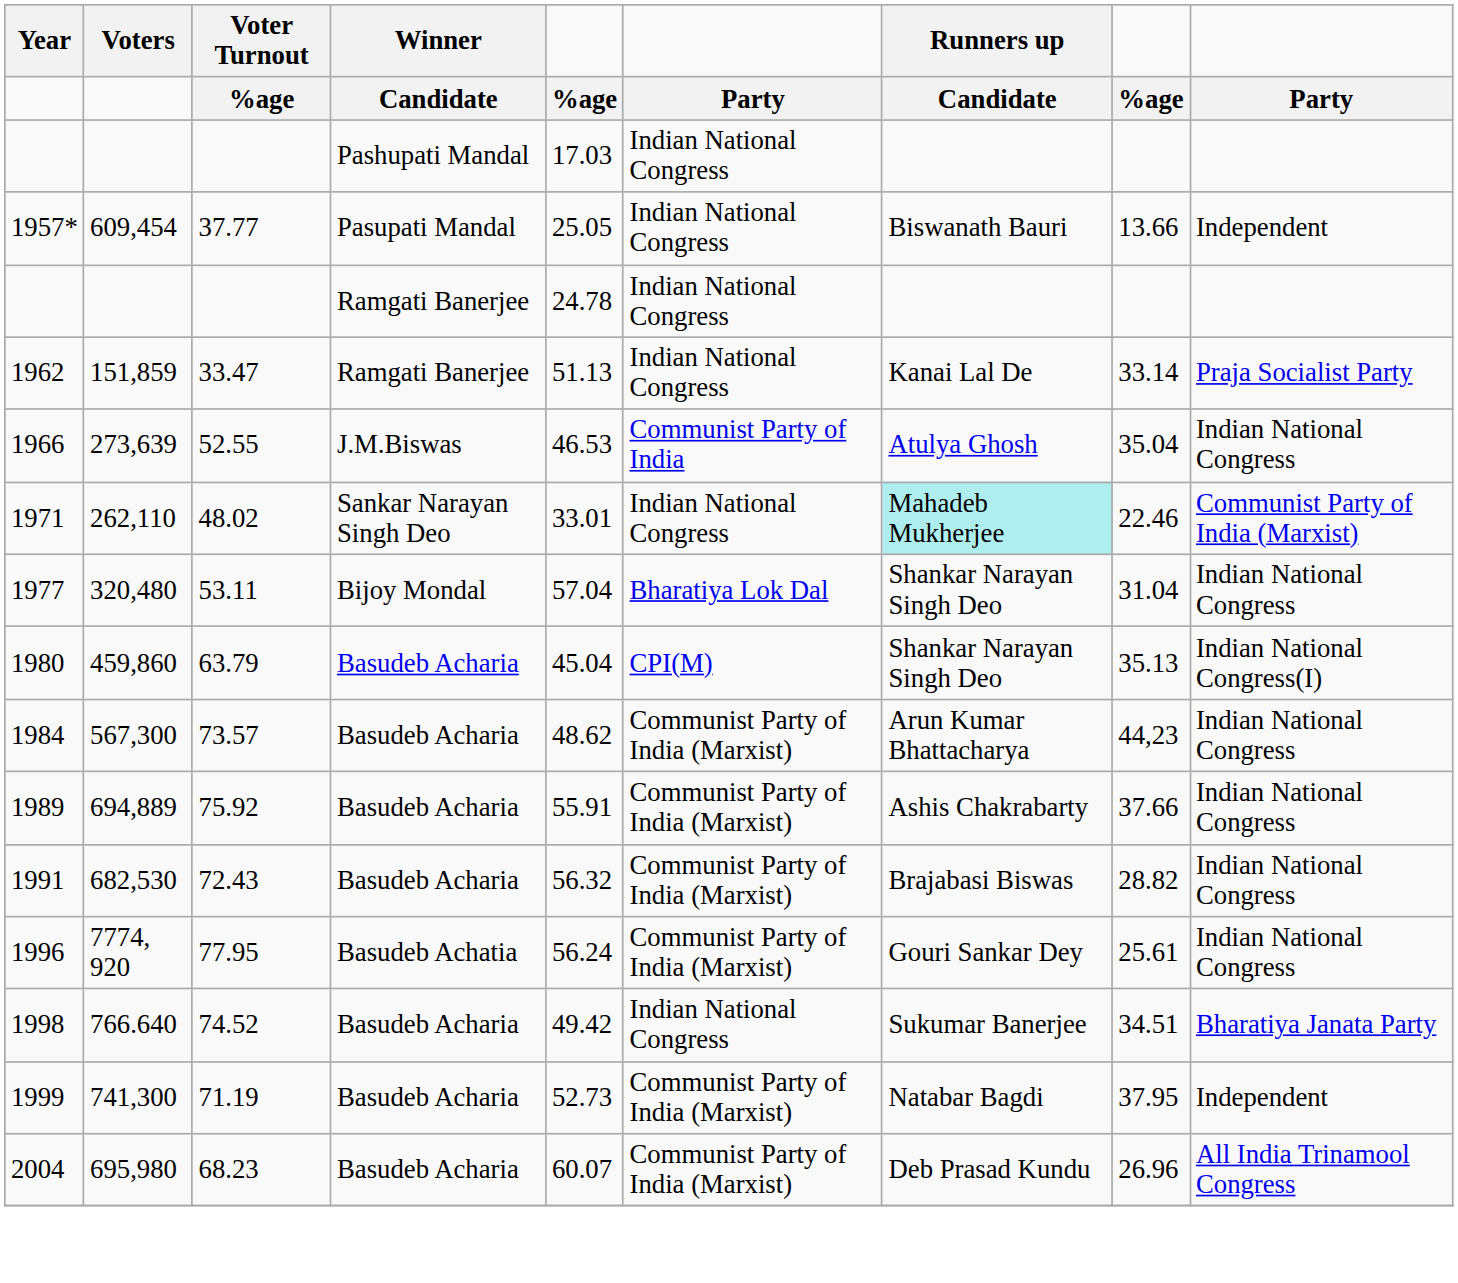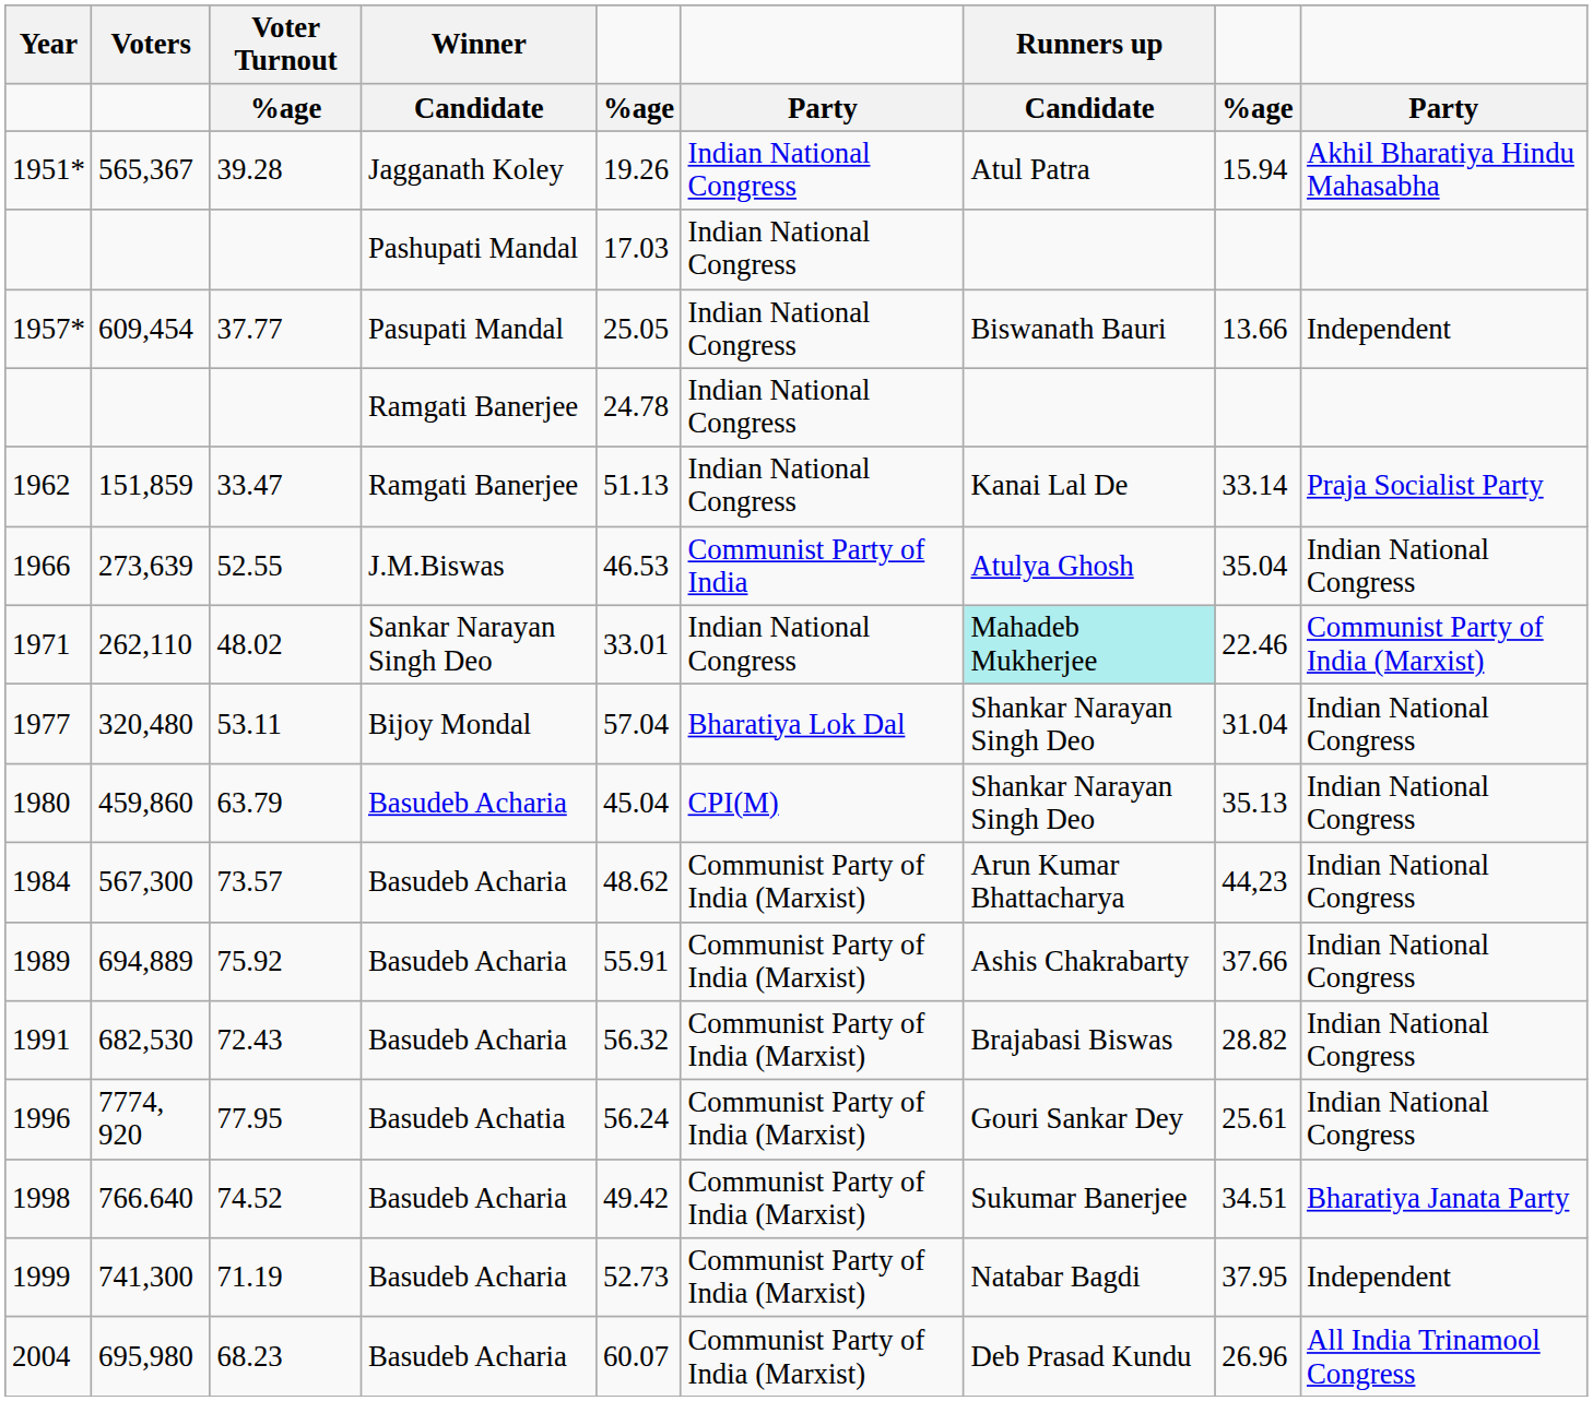+ row: 1951* | 565,367 | 39.28 | Jagganath Koley | 19.26 | Indian National Congress | Atul Patra | 15.94 | Akhil Bharatiya Hindu Mahasabha
63.79 | column 9: Indian National Congress(I) -> Indian National Congress
74.52 | column 6: Indian National Congress -> Communist Party of India (Marxist)
